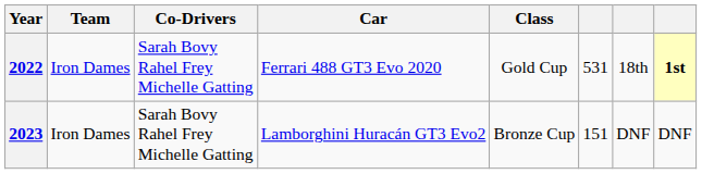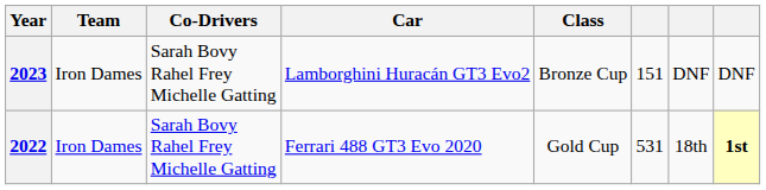rows swapped: 2022 <-> 2023
